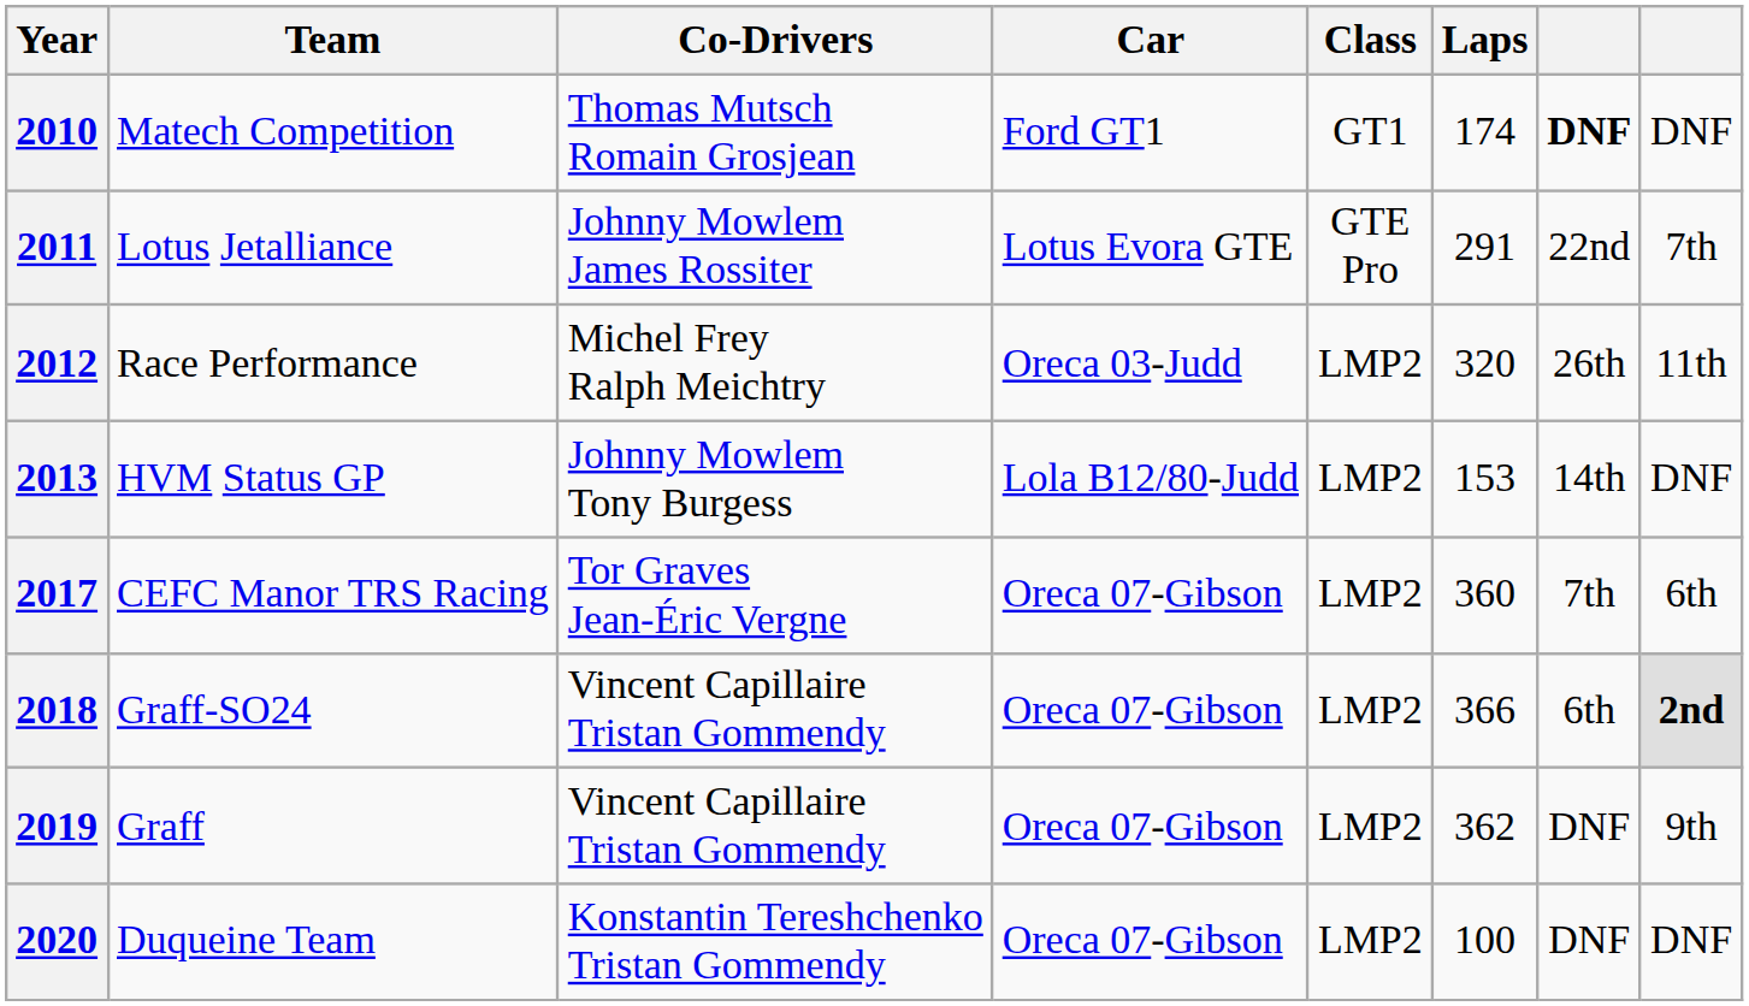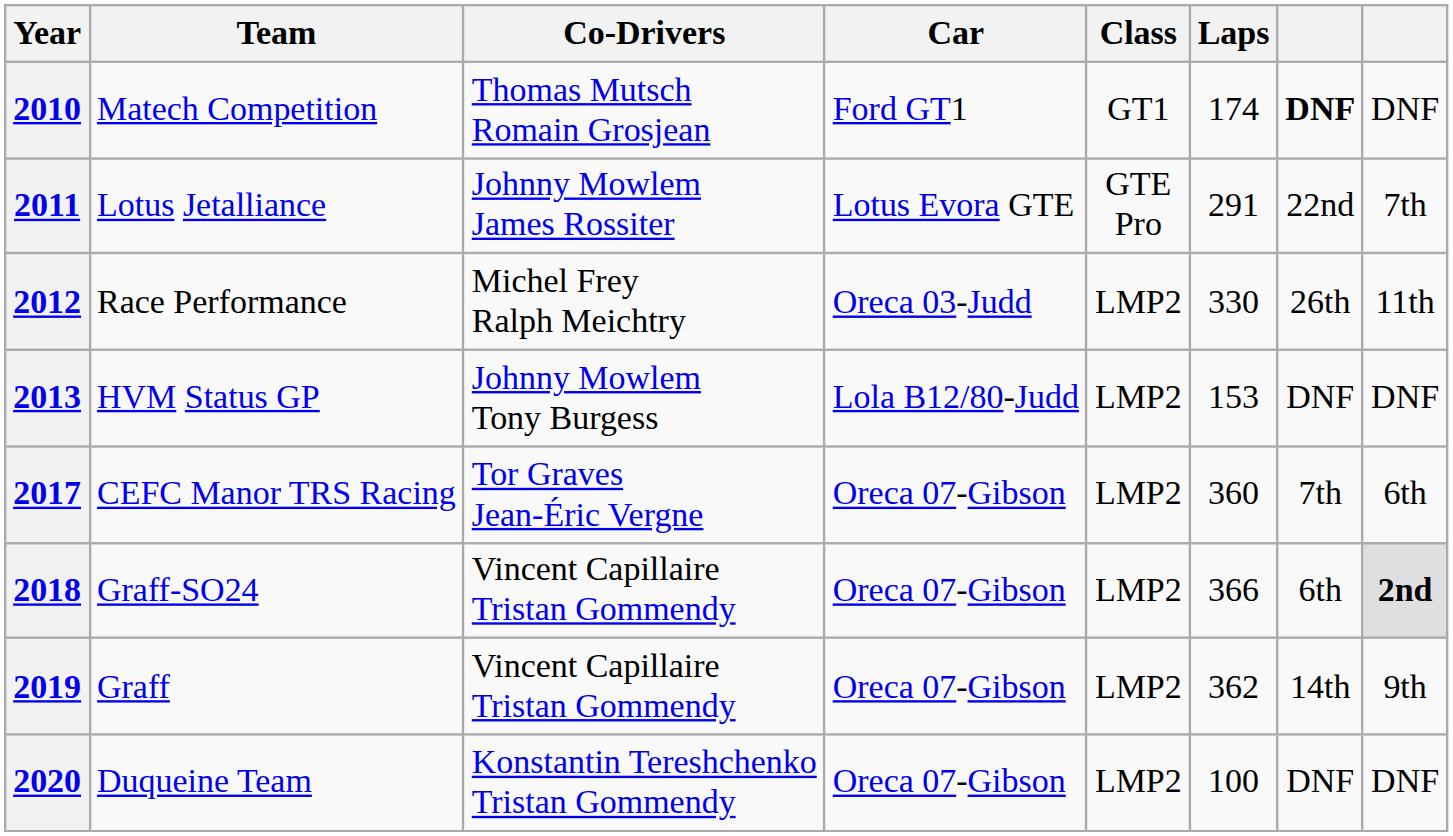2012 | Laps: 320 -> 330
2013 | column 7: 14th -> DNF
2019 | column 7: DNF -> 14th
